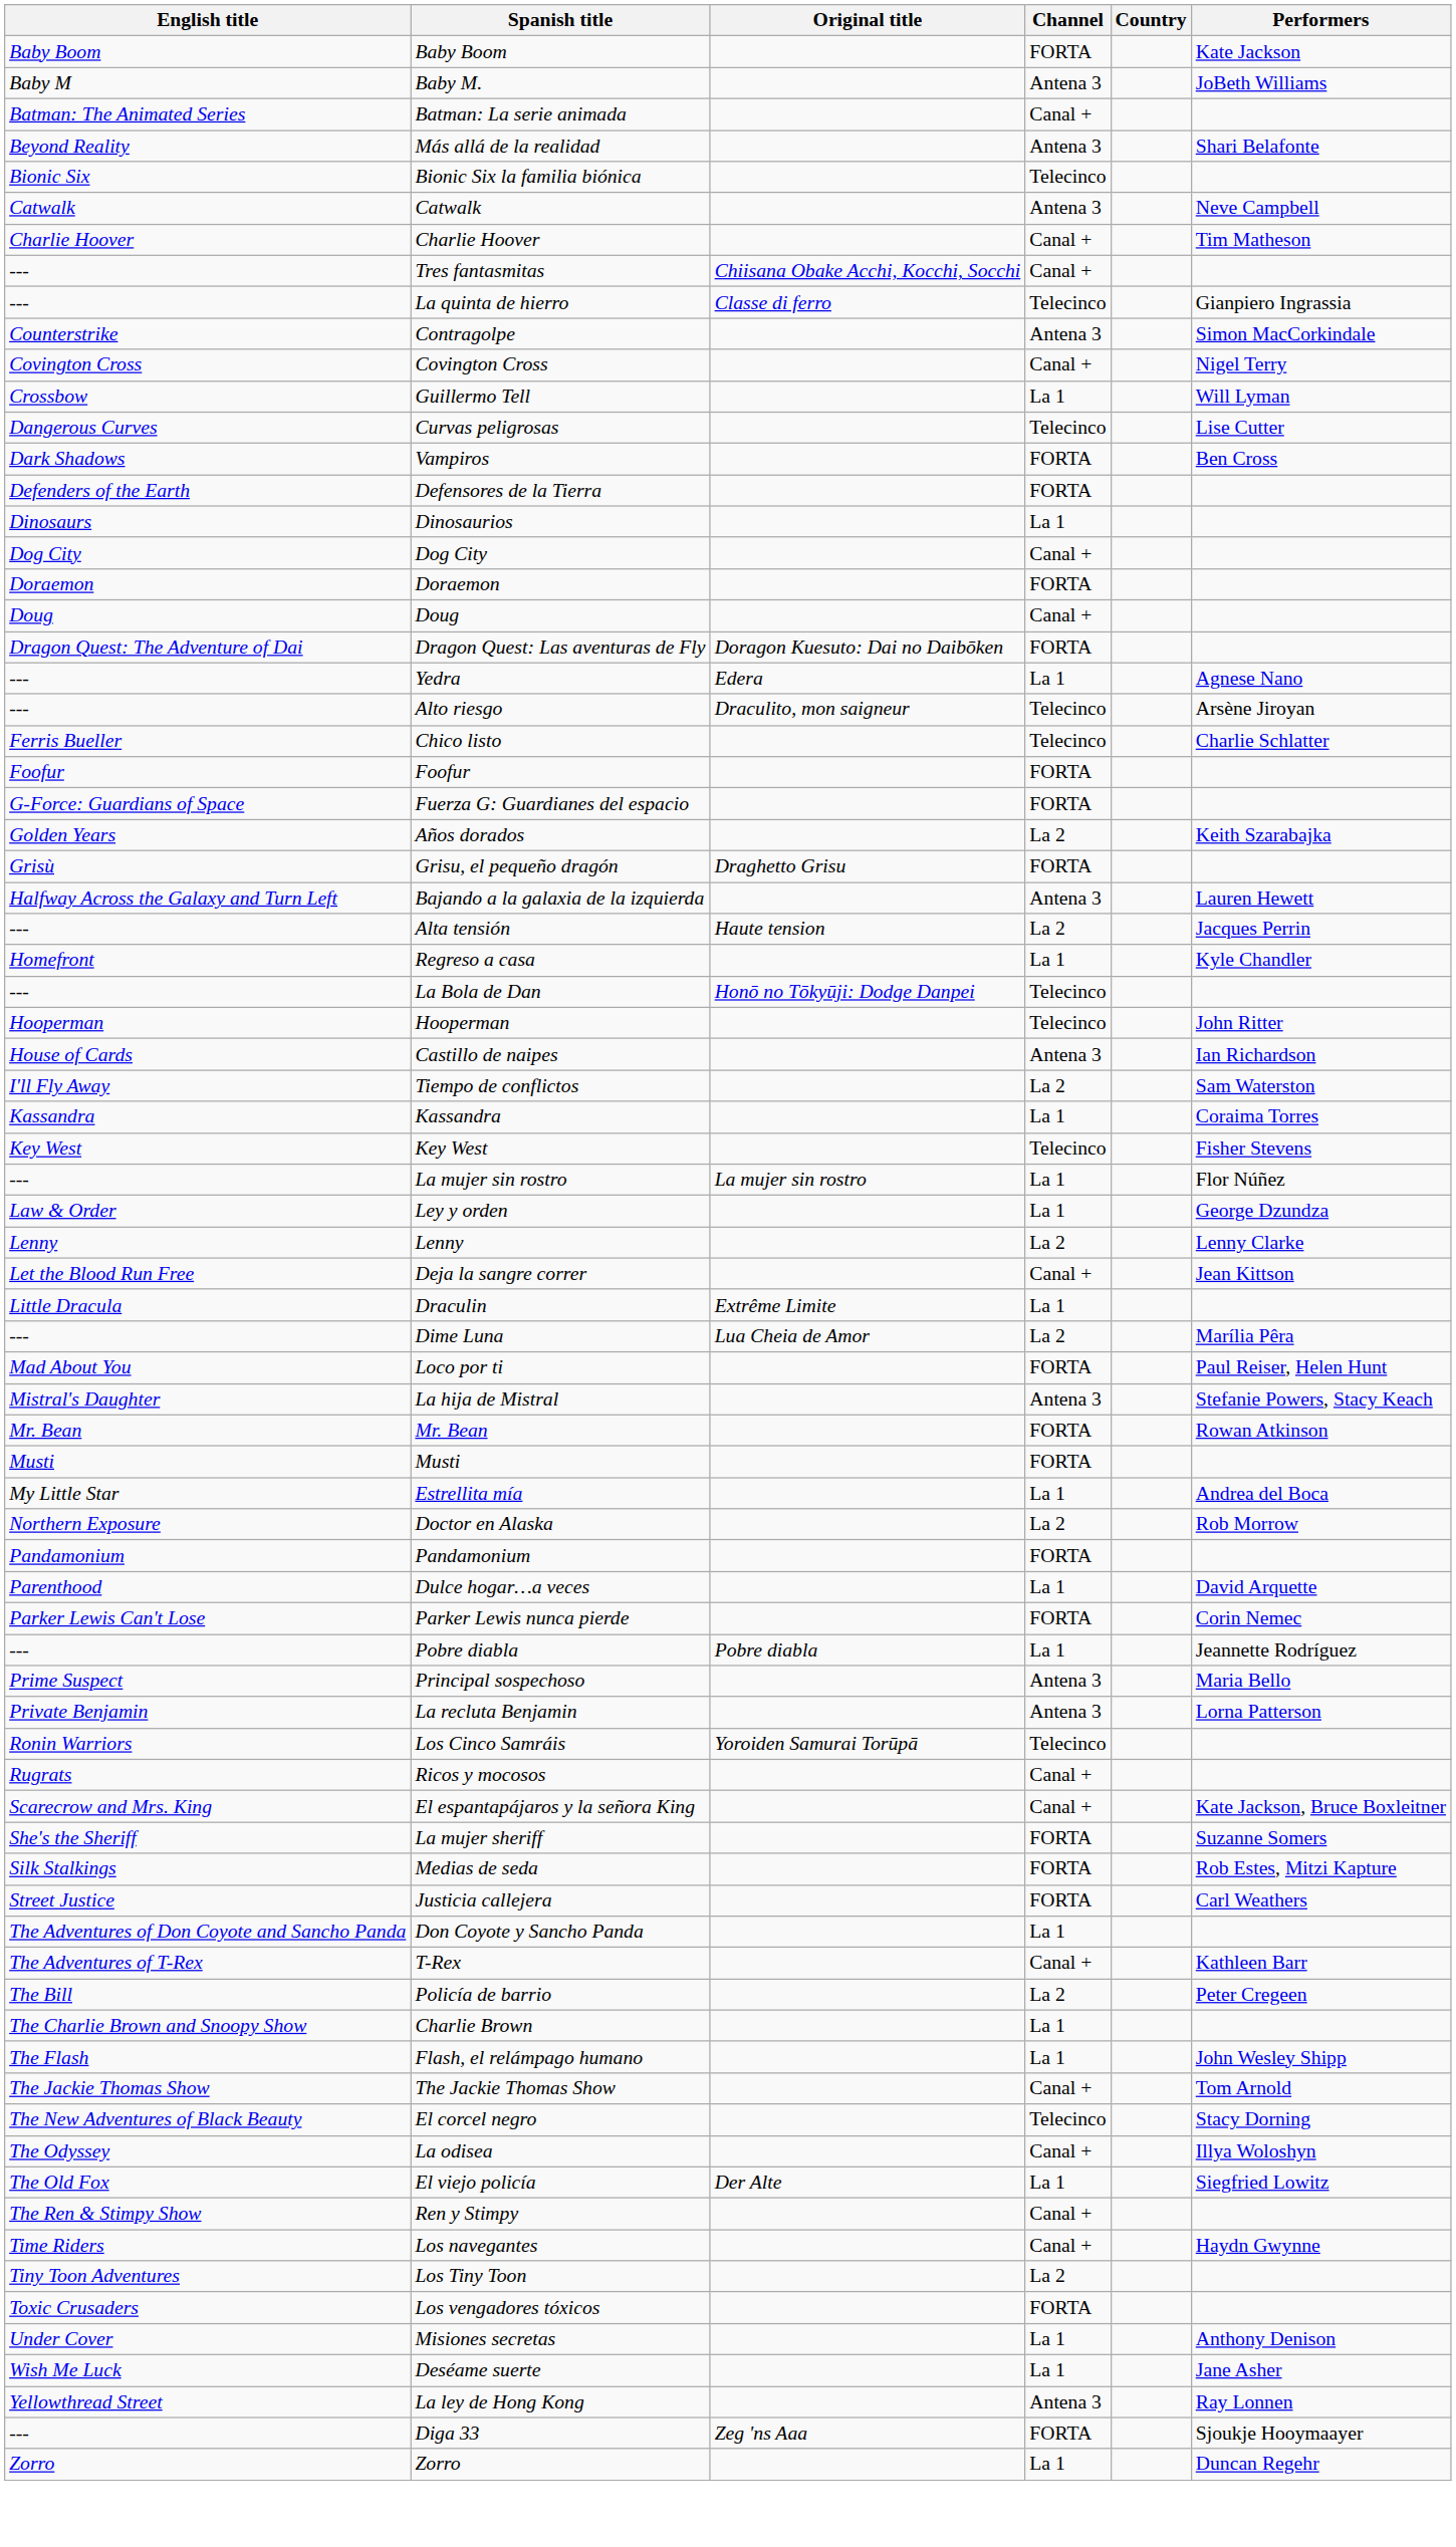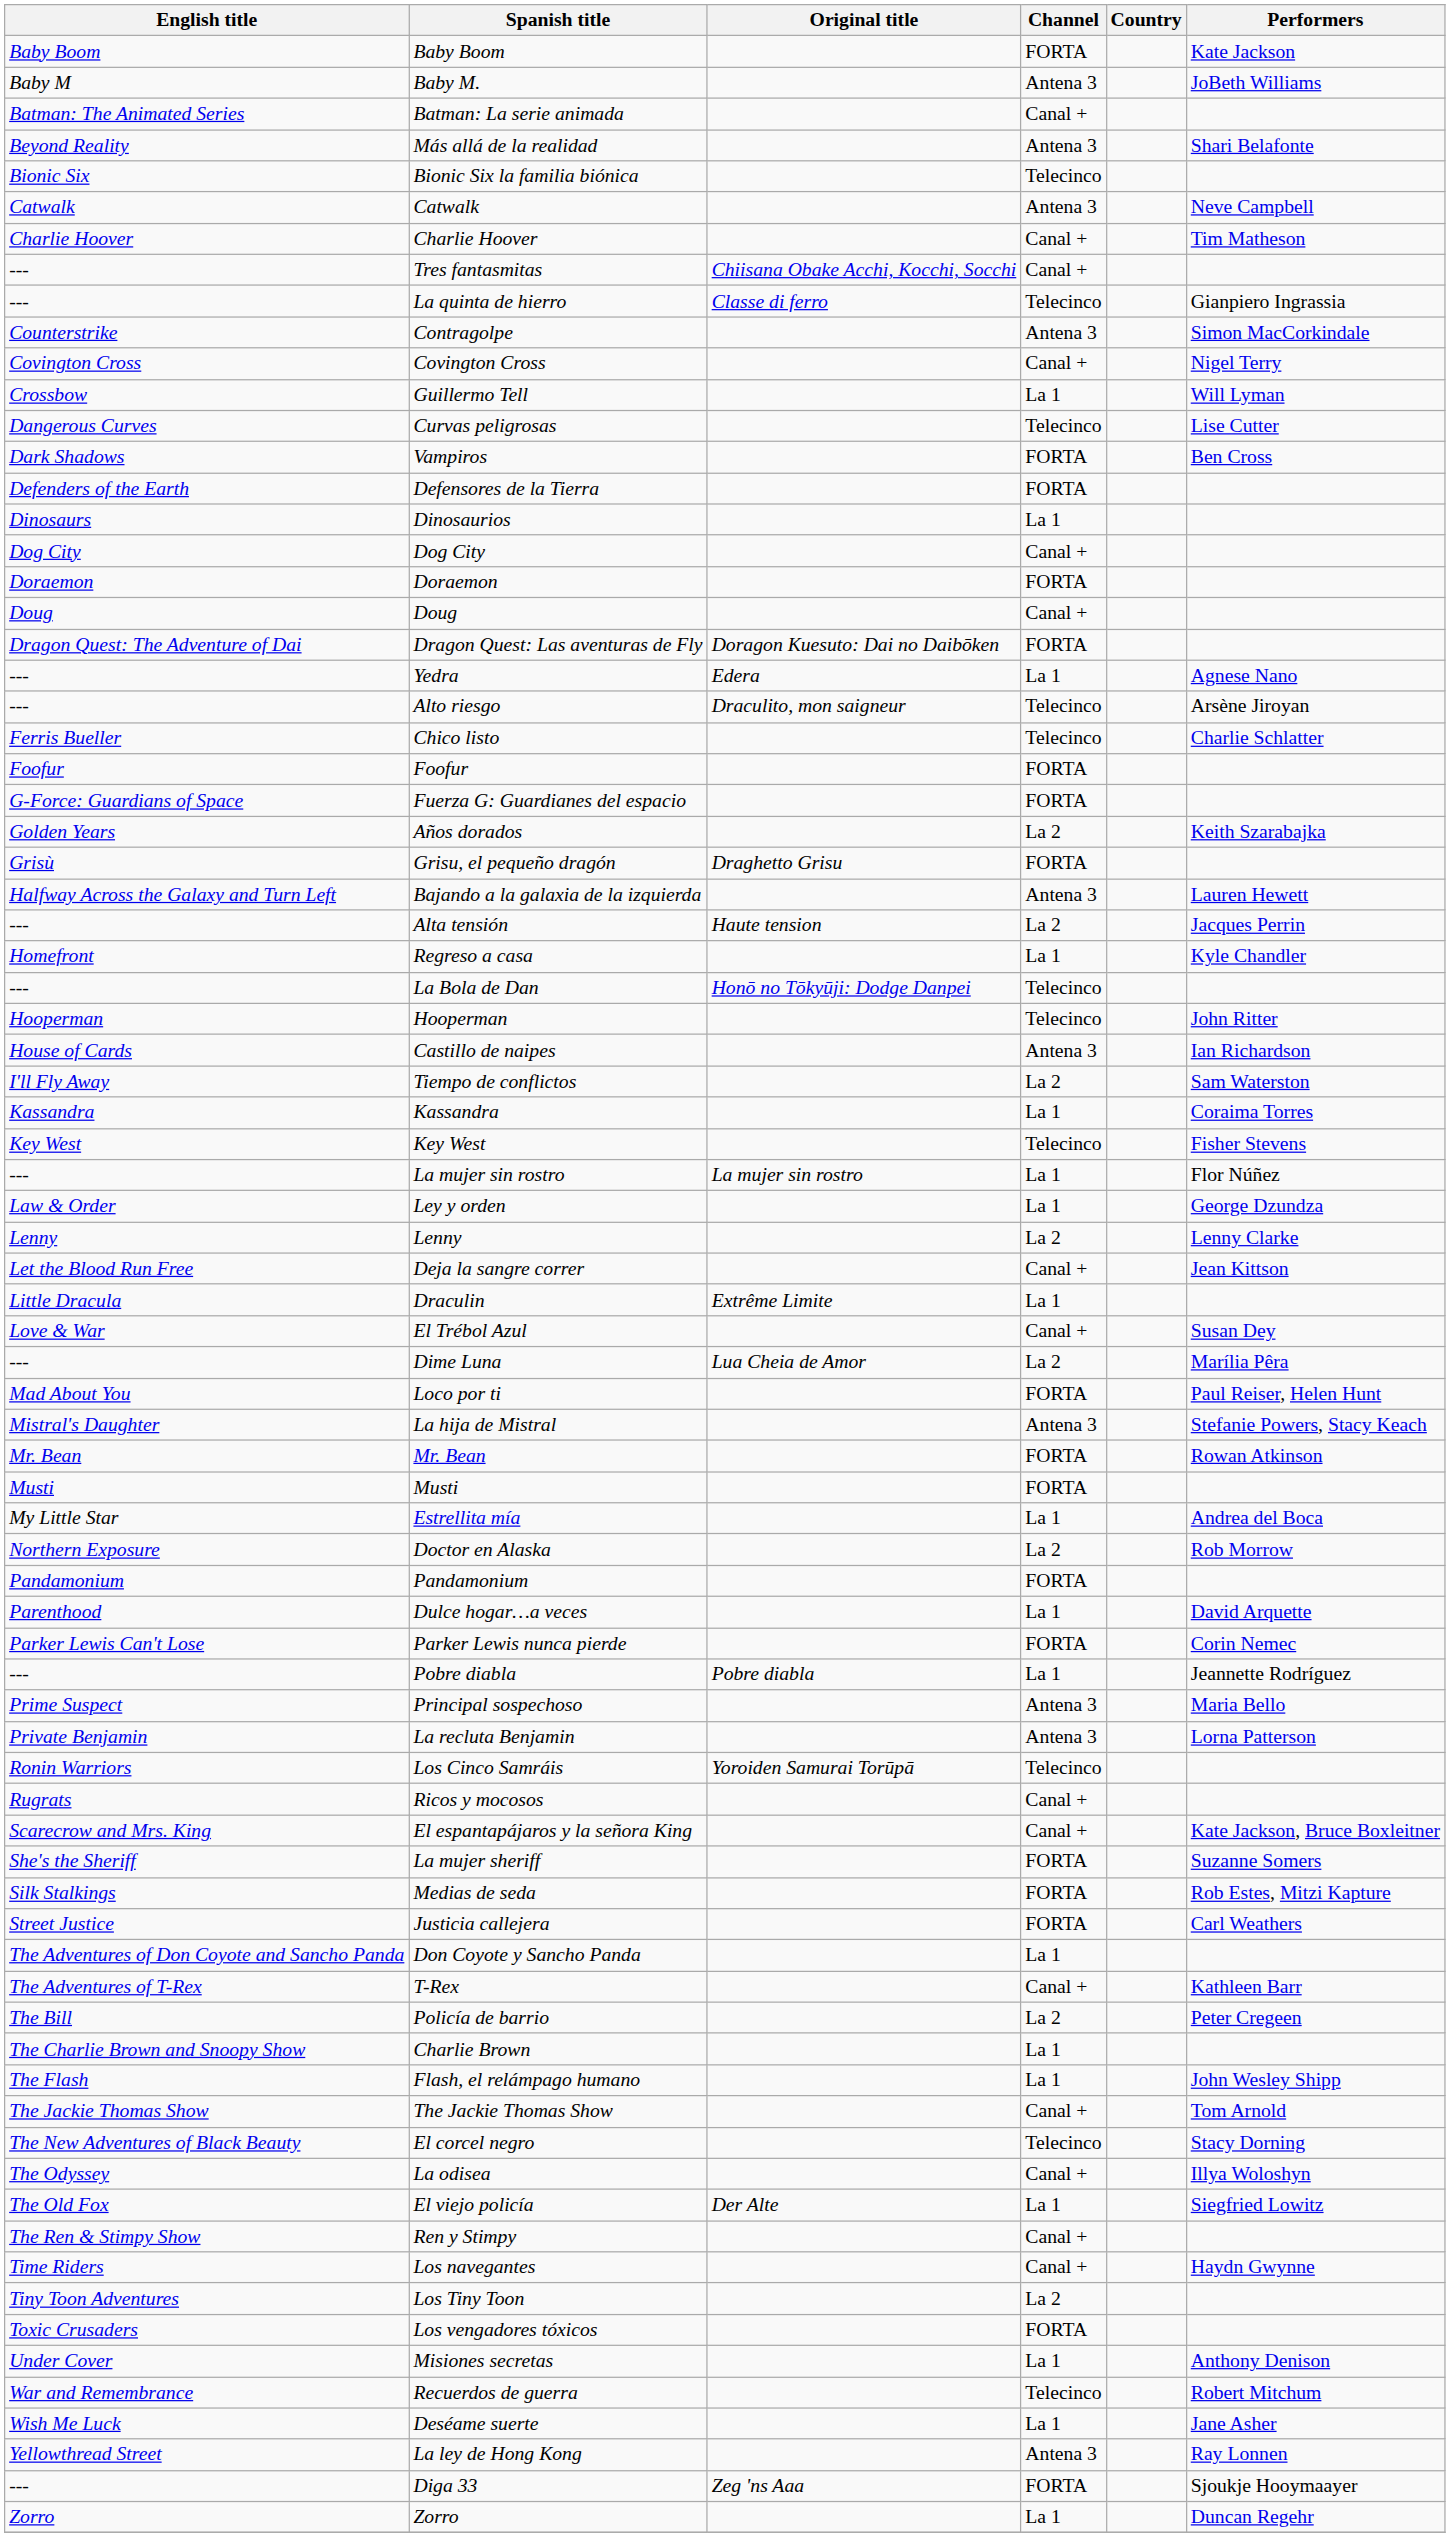+ row: Love & War | El Trébol Azul | Canal + | Susan Dey
+ row: War and Remembrance | Recuerdos de guerra | Telecinco | Robert Mitchum
